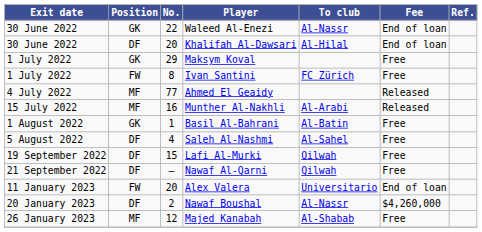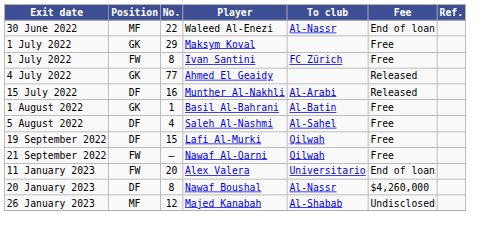Waleed Al-Enezi | Position: GK -> MF
- row: 30 June 2022 | DF | 20 | Khalifah Al-Dawsari | Al-Hilal | End of loan
Ahmed El Geaidy | Position: MF -> GK
Munther Al-Nakhli | Position: MF -> DF
Nawaf Al-Qarni | Position: DF -> FW
Nawaf Boushal | No.: 2 -> 8
Majed Kanabah | Fee: Free -> Undisclosed
